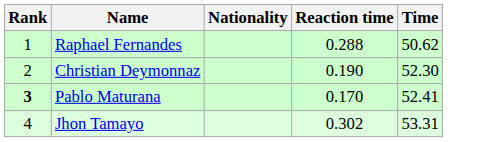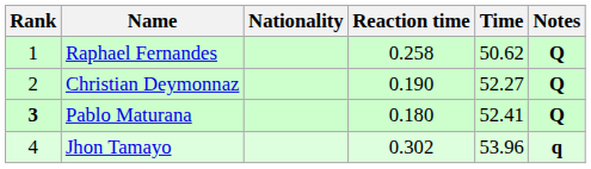+ column: Notes | Q | Q | Q | q
Raphael Fernandes | Reaction time: 0.288 -> 0.258
Christian Deymonnaz | Time: 52.30 -> 52.27
Pablo Maturana | Reaction time: 0.170 -> 0.180
Jhon Tamayo | Time: 53.31 -> 53.96
